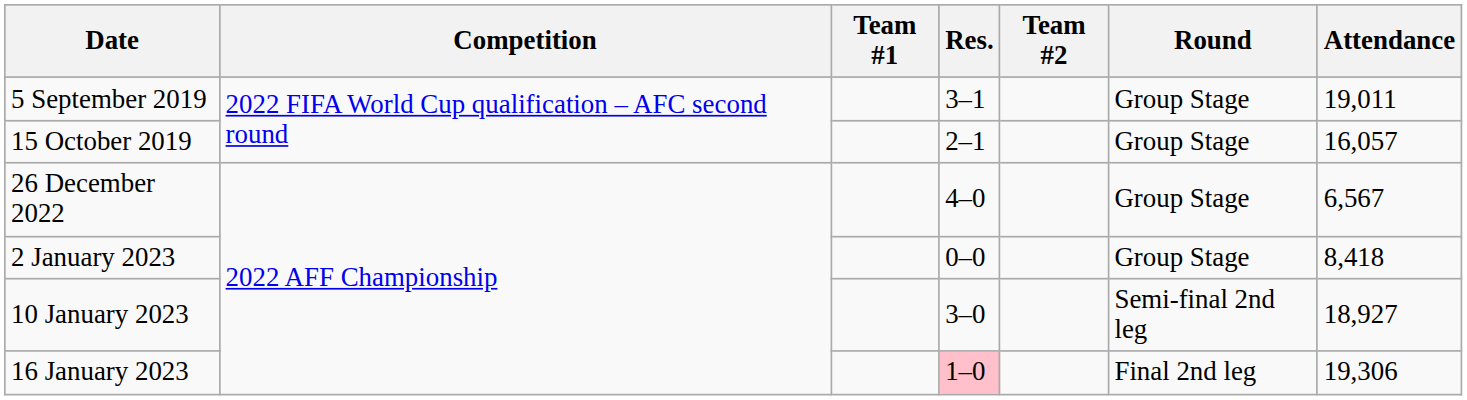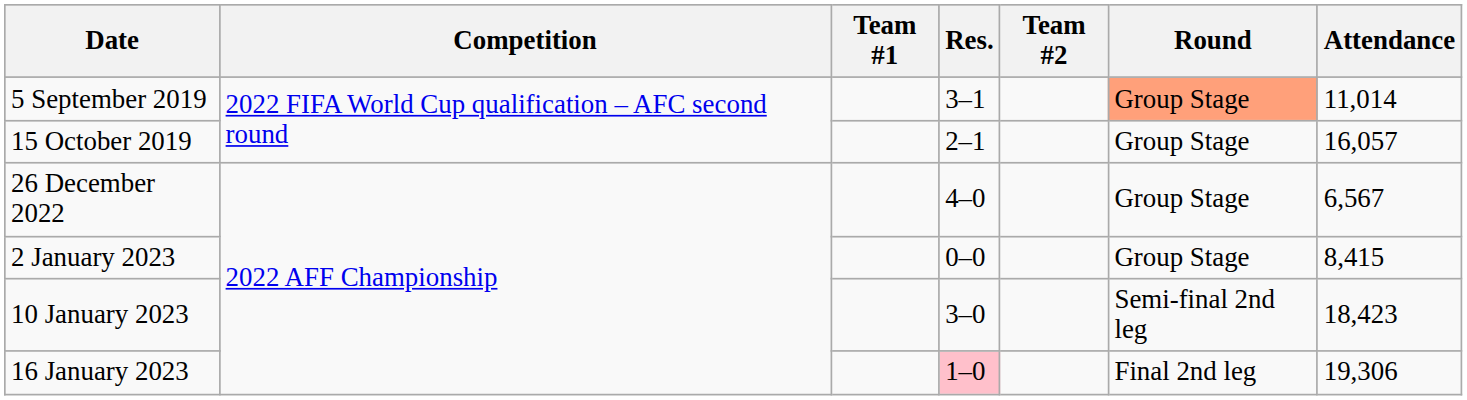5 September 2019 | Round: no background -> lightsalmon background
5 September 2019 | Attendance: 19,011 -> 11,014
2 January 2023 | Attendance: 8,418 -> 8,415
10 January 2023 | Attendance: 18,927 -> 18,423
